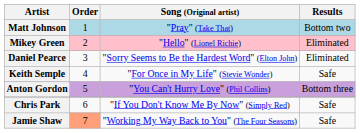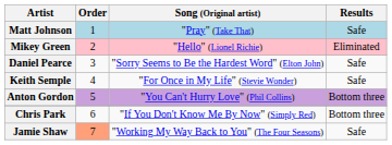Matt Johnson | Results: Bottom two -> Safe
Daniel Pearce | Results: Eliminated -> Safe
Chris Park | Results: Safe -> Bottom three
